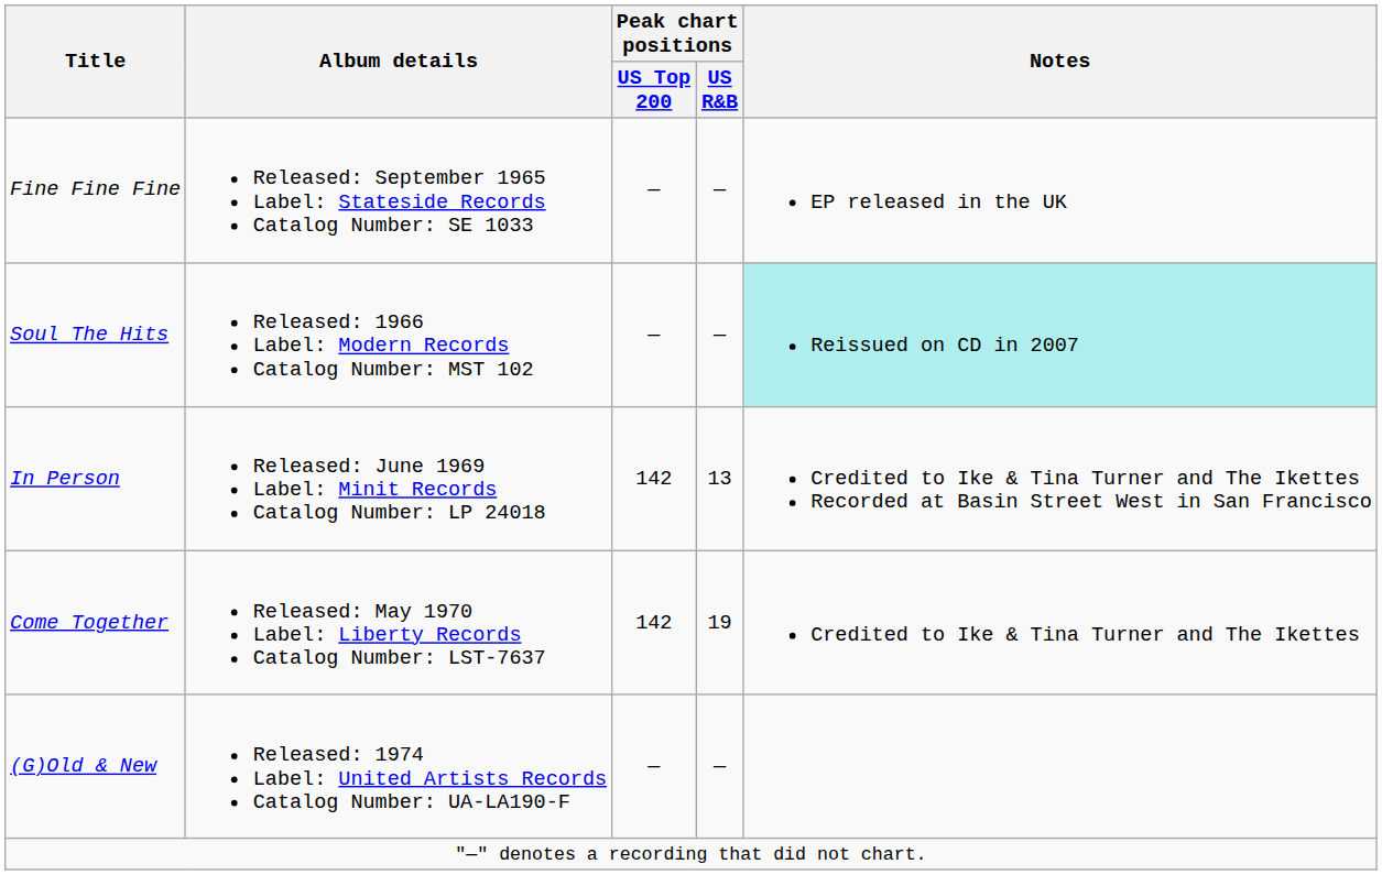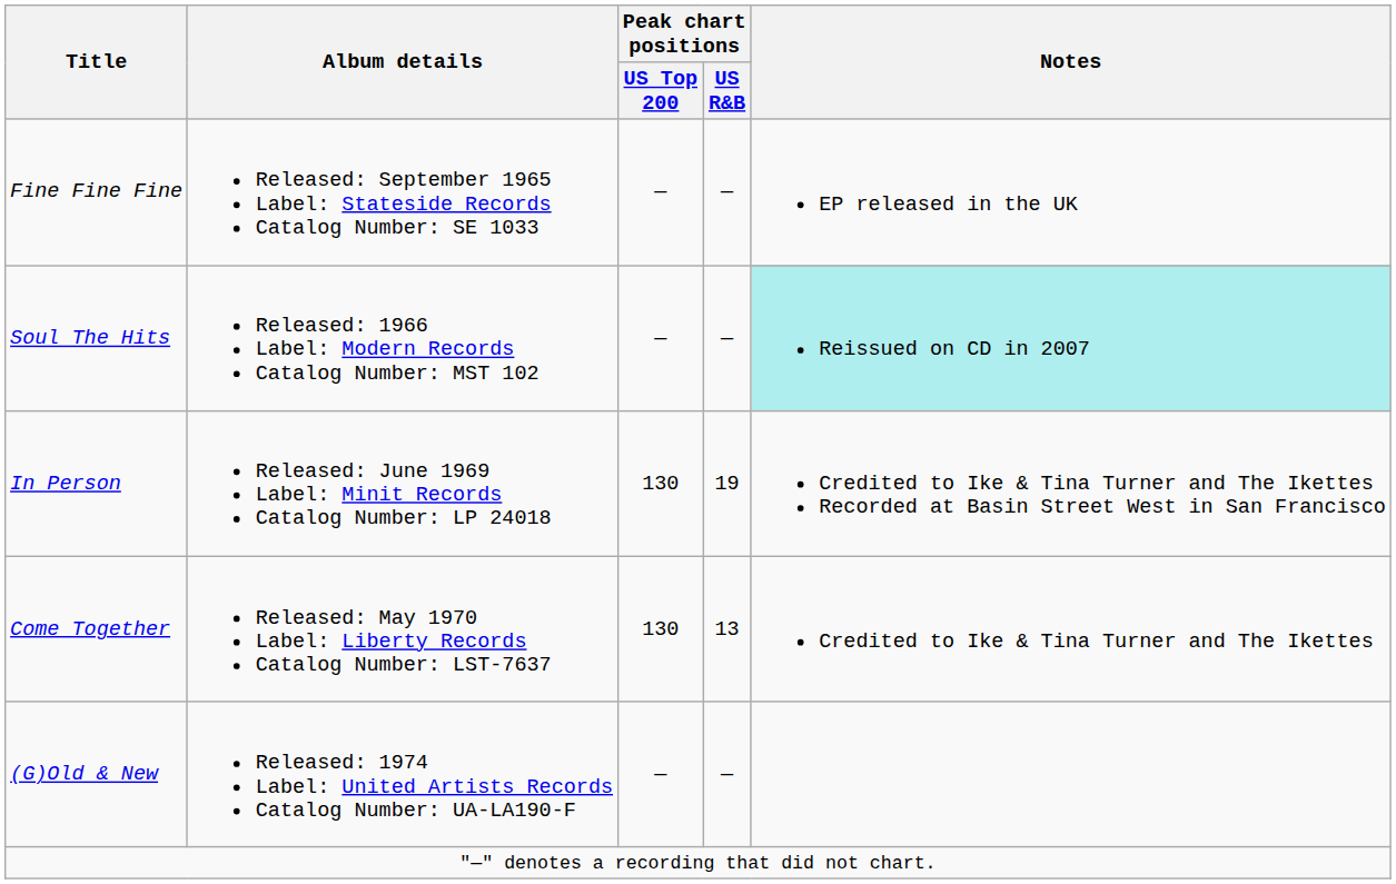In Person | Peak chart positions / US Top 200: 142 -> 130
In Person | Peak chart positions / US R&B: 13 -> 19
Come Together | Peak chart positions / US Top 200: 142 -> 130
Come Together | Peak chart positions / US R&B: 19 -> 13
